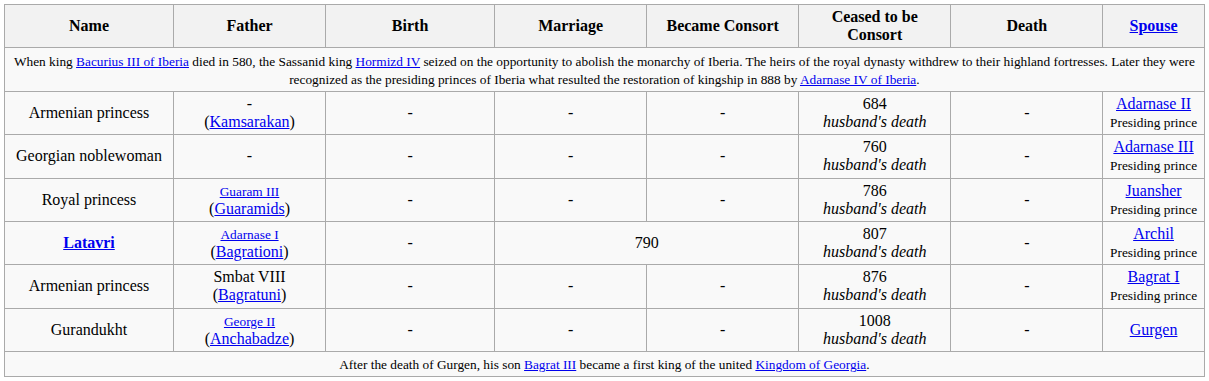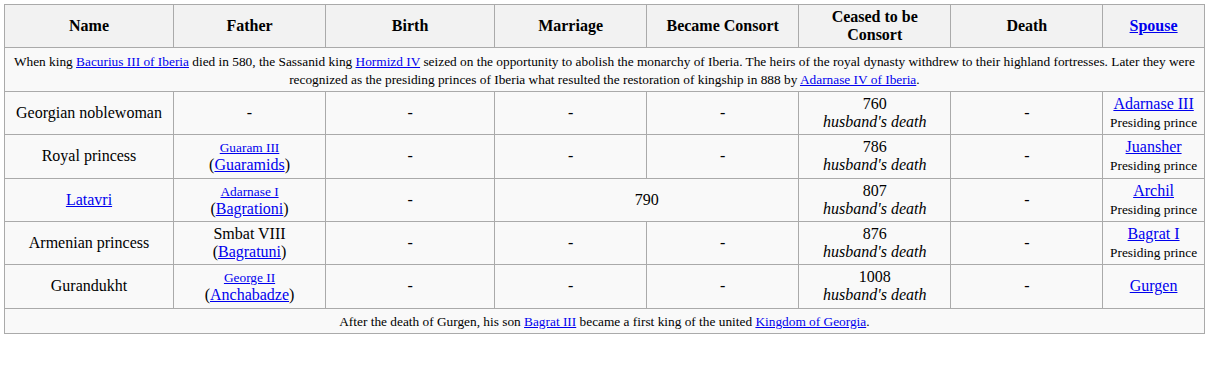- row: Armenian princess | - (Kamsarakan) | - | - | - | 684 husband's death | - | Adarnase II Presiding prince
Adarnase I (Bagrationi) | Name: bold -> normal
